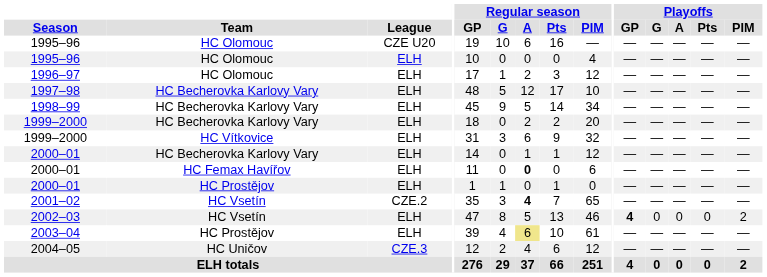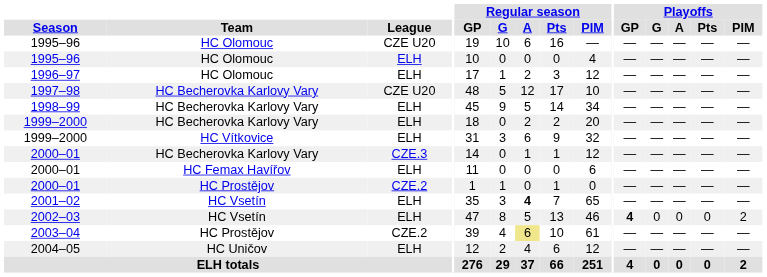1997–98 | League: ELH -> CZE U20
2000–01 / HC Becherovka Karlovy Vary | League: ELH -> CZE.3
2000–01 / HC Femax Havířov | Regular season / A: bold -> normal
2000–01 / HC Prostějov | League: ELH -> CZE.2
2001–02 | League: CZE.2 -> ELH
2003–04 | League: ELH -> CZE.2
2004–05 | League: CZE.3 -> ELH
